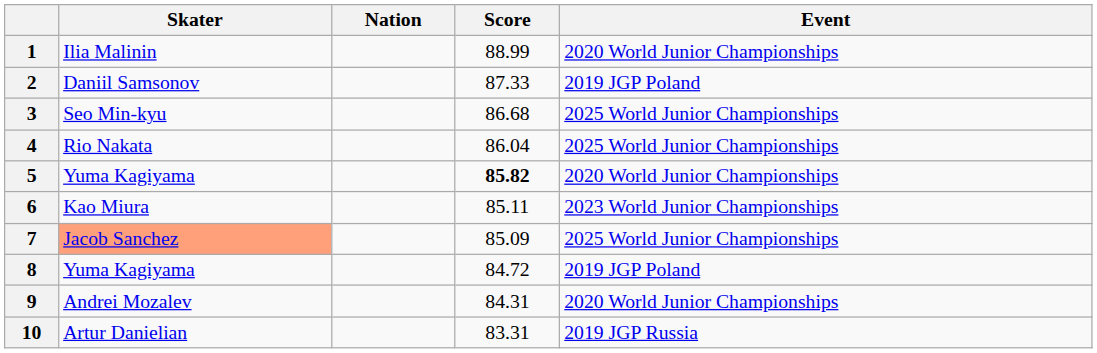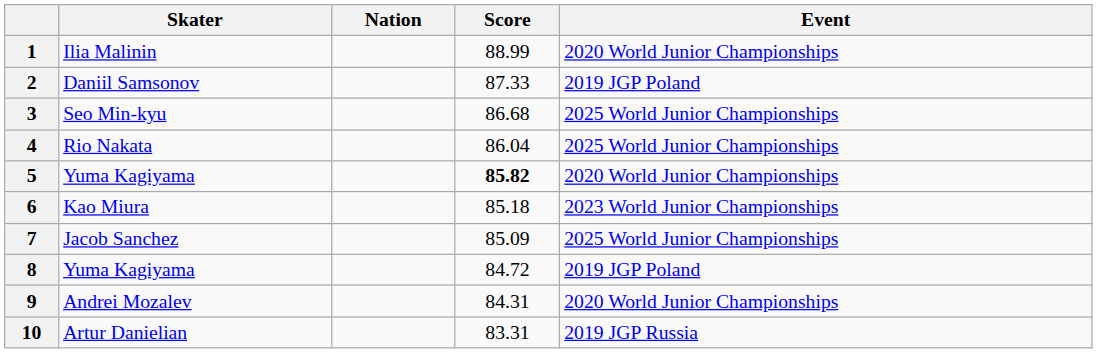6 | Score: 85.11 -> 85.18
7 | Skater: lightsalmon background -> no background
